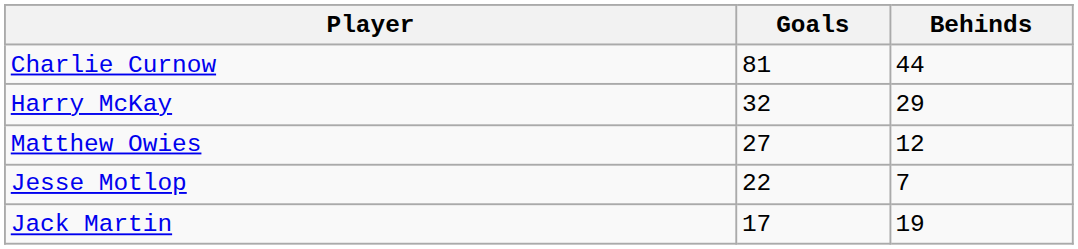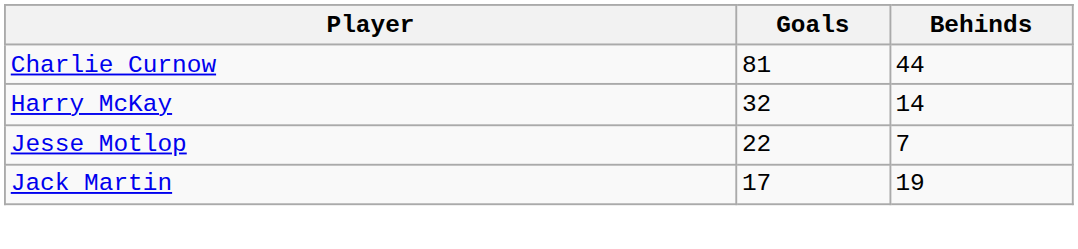Harry McKay | Behinds: 29 -> 14
- row: Matthew Owies | 27 | 12
